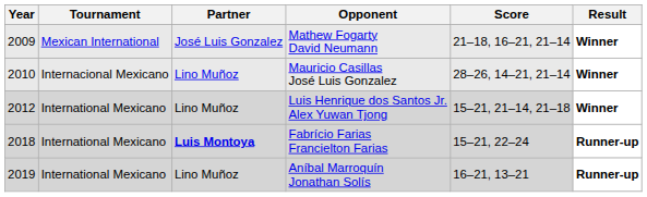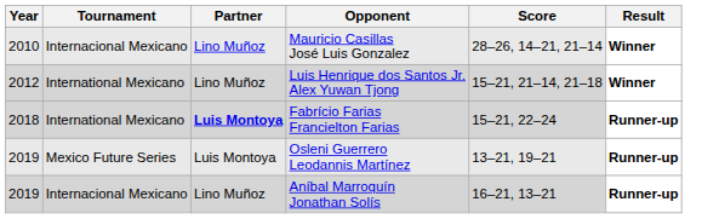- row: 2009 | Mexican International | José Luis Gonzalez | Mathew Fogarty David Neumann | 21–18, 16–21, 21–14 | Winner
+ row: 2019 | Mexico Future Series | Luis Montoya | Osleni Guerrero Leodannis Martínez | 13–21, 19–21 | Runner-up
Aníbal Marroquín Jonathan Solís | Tournament: International Mexicano -> Internacional Mexicano
